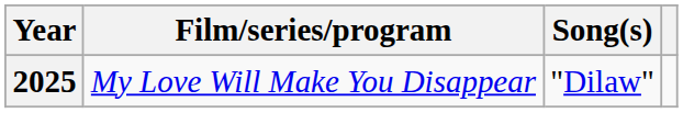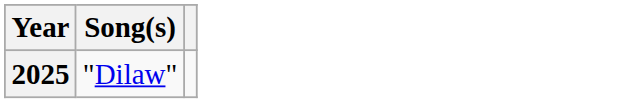- column: Film/series/program | My Love Will Make You Disappear
